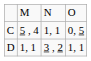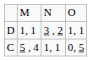rows swapped: C <-> D
